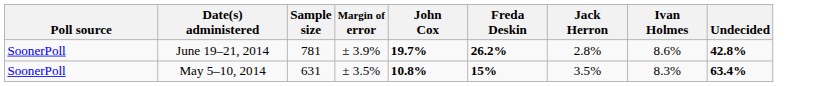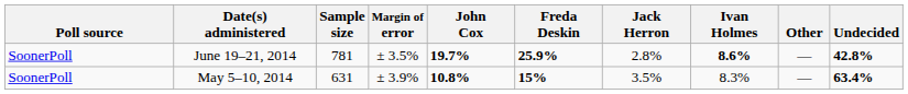+ column: Other | — | —
June 19–21, 2014 | Margin of error: ± 3.9% -> ± 3.5%
June 19–21, 2014 | Freda Deskin: 26.2% -> 25.9%
June 19–21, 2014 | Ivan Holmes: normal -> bold
May 5–10, 2014 | Margin of error: ± 3.5% -> ± 3.9%
